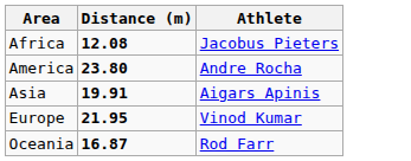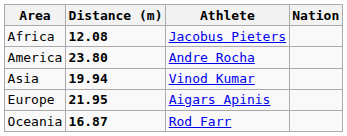+ column: Nation
Asia | Distance (m): 19.91 -> 19.94
Asia | Athlete: Aigars Apinis -> Vinod Kumar
Europe | Athlete: Vinod Kumar -> Aigars Apinis
